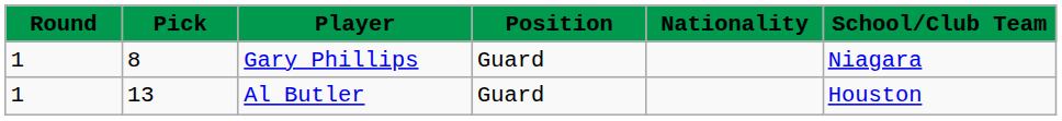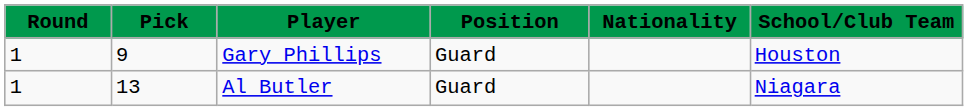Gary Phillips | Pick: 8 -> 9
Gary Phillips | School/Club Team: Niagara -> Houston
Al Butler | School/Club Team: Houston -> Niagara
